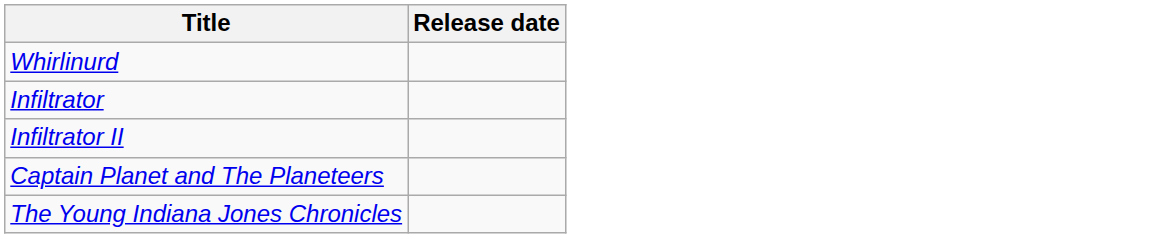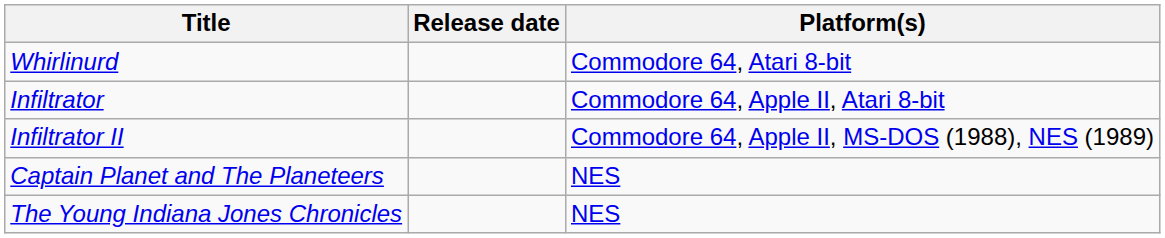+ column: Platform(s) | Commodore 64, Atari 8-bit | Commodore 64, Apple II, Atari 8-bit | Commodore 64, Apple II, MS-DOS (1988), NES (1989) | NES | NES
